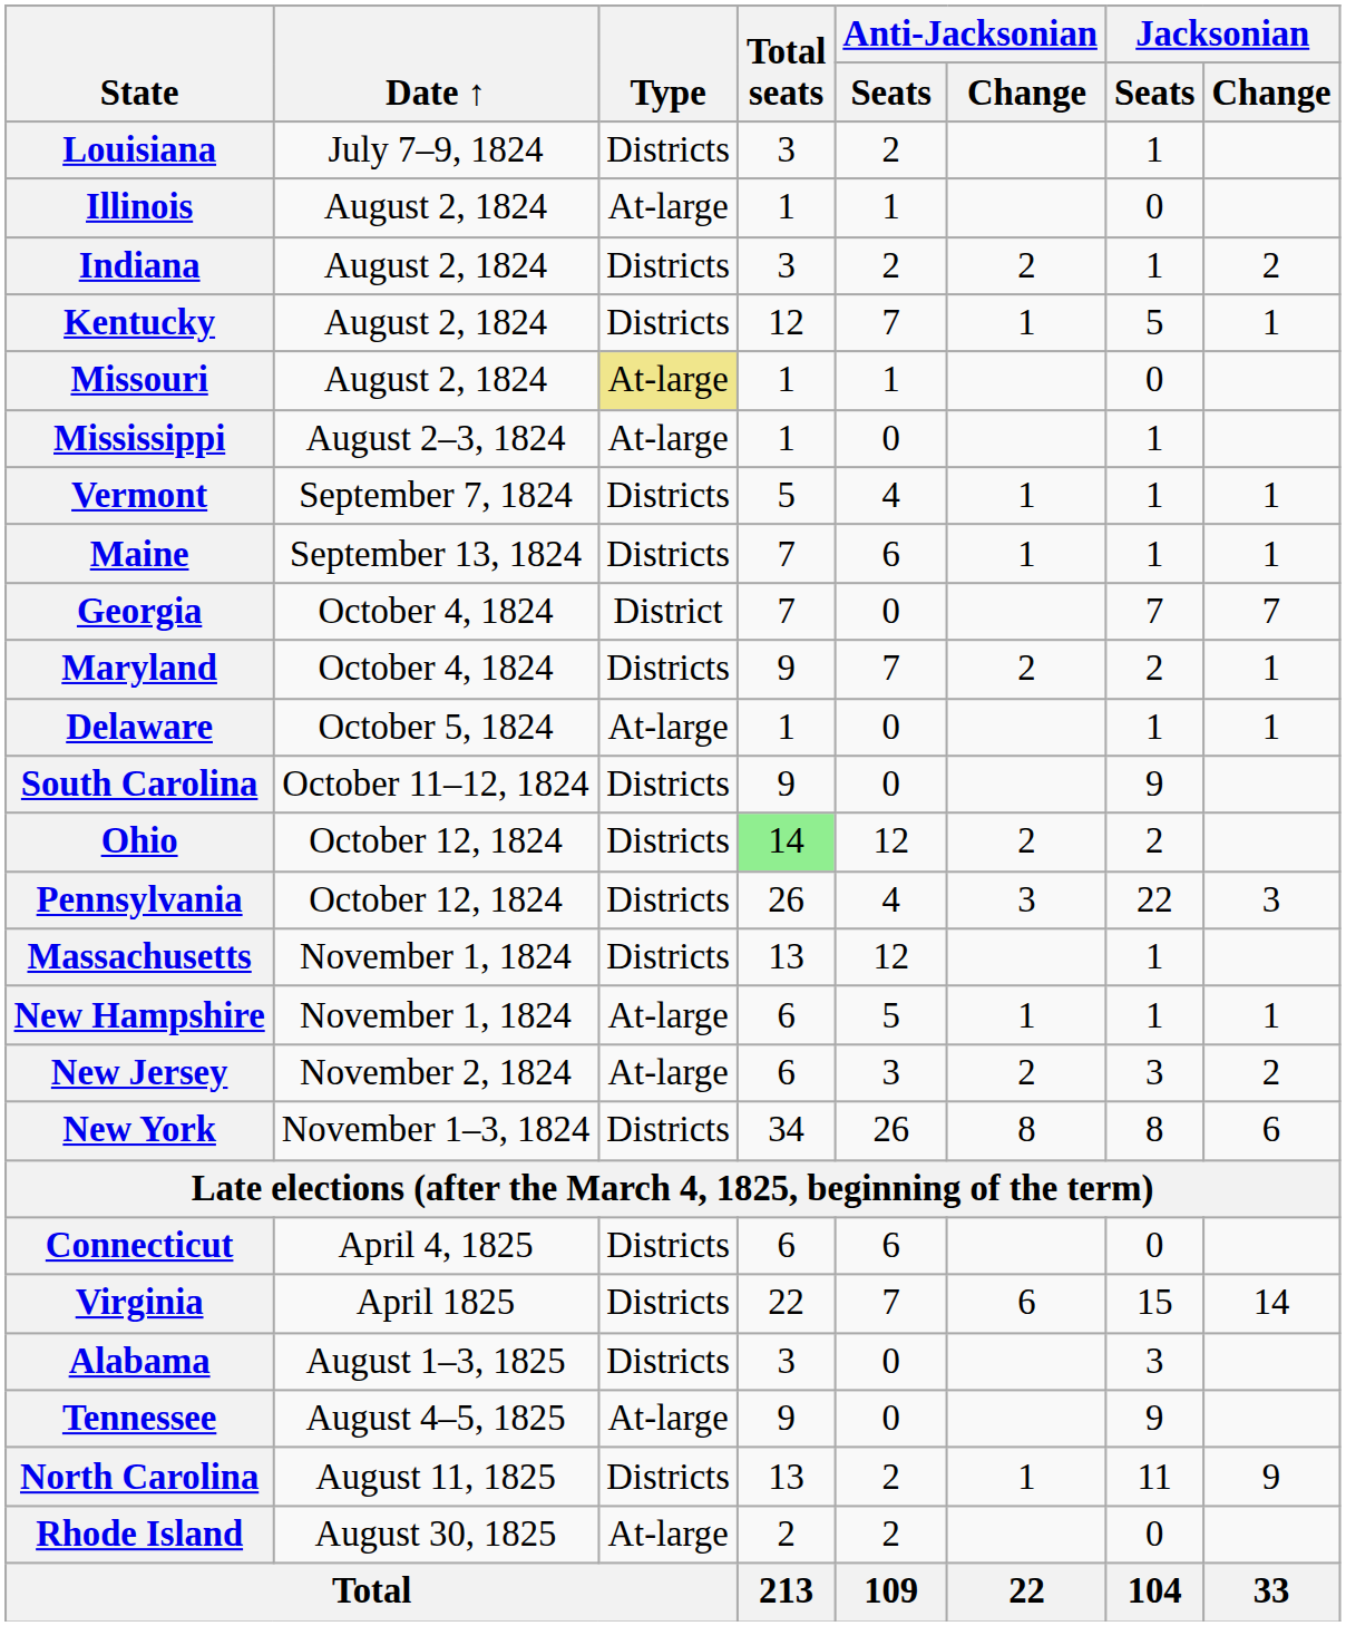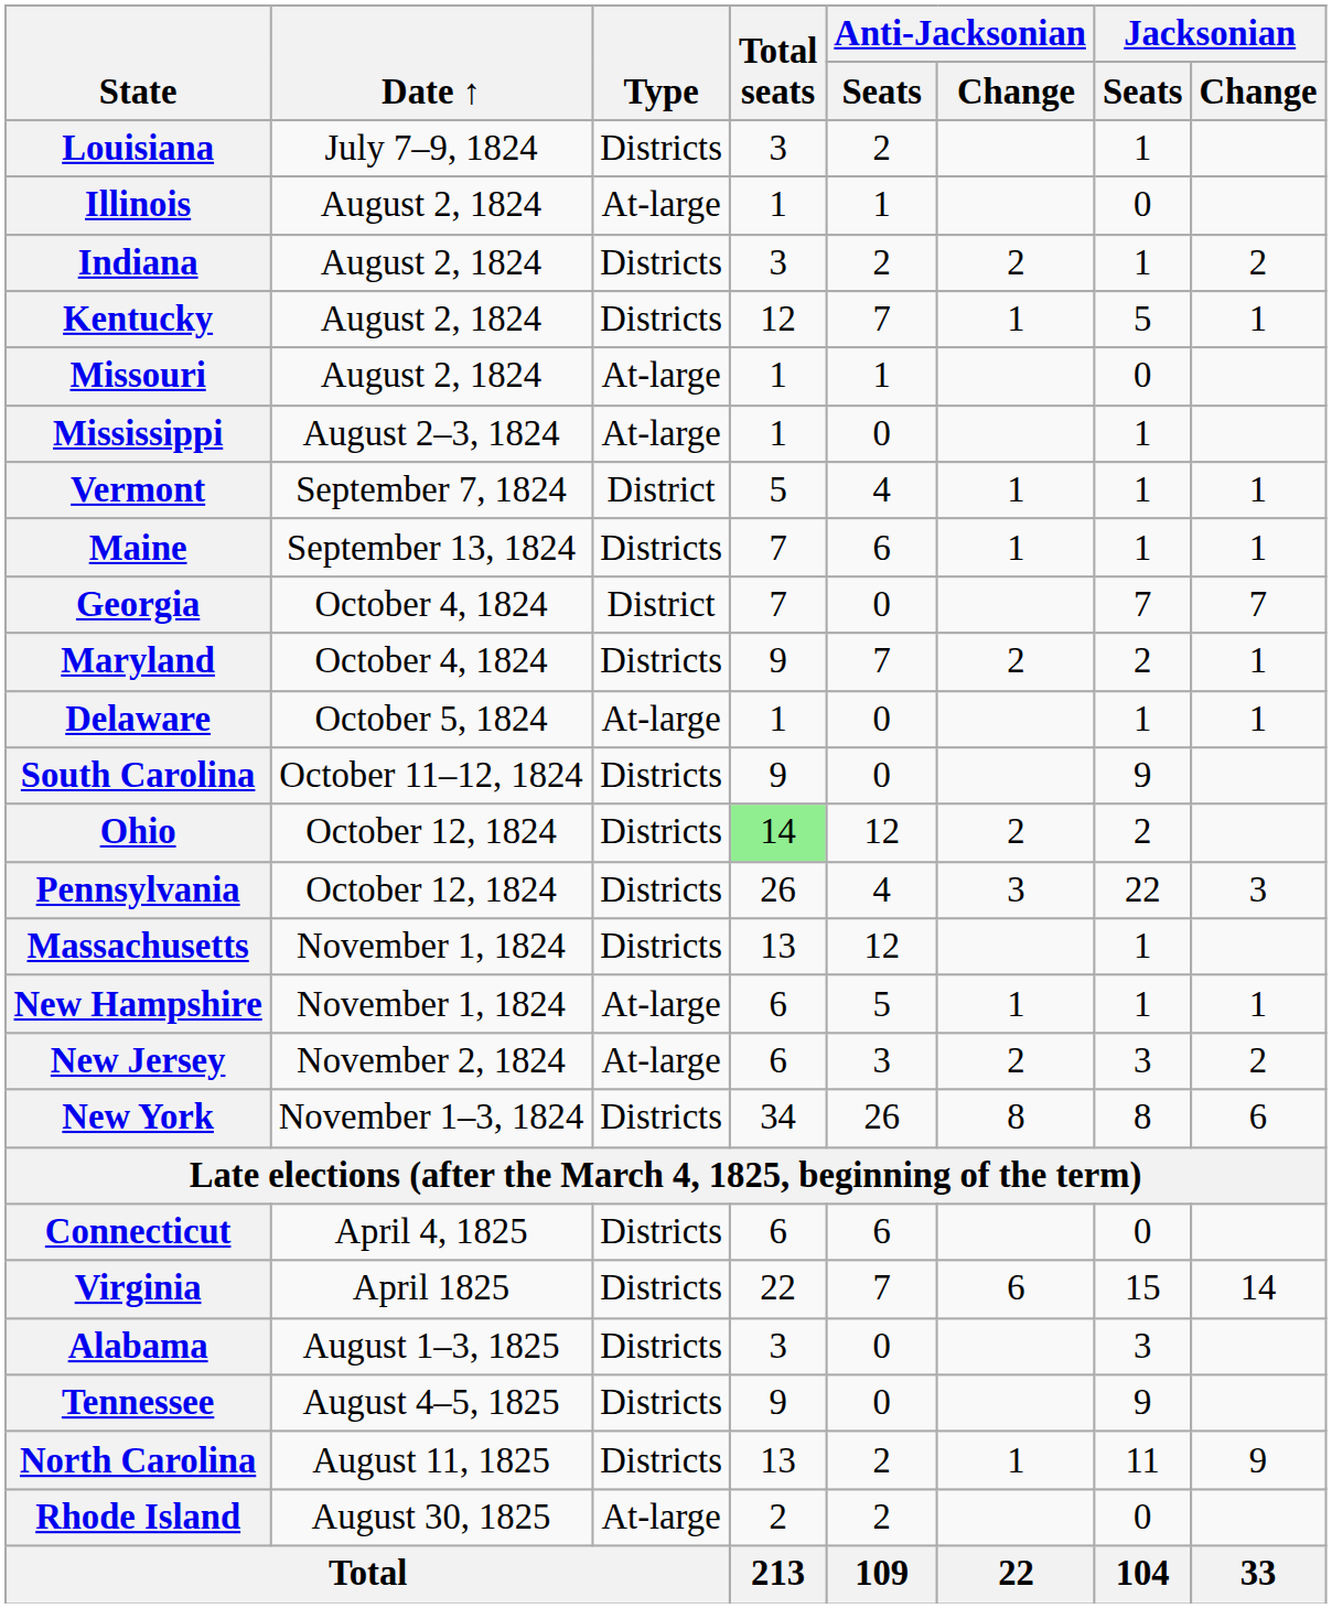Missouri | Type: khaki background -> no background
Vermont | Type: Districts -> District
Tennessee | Type: At-large -> Districts
